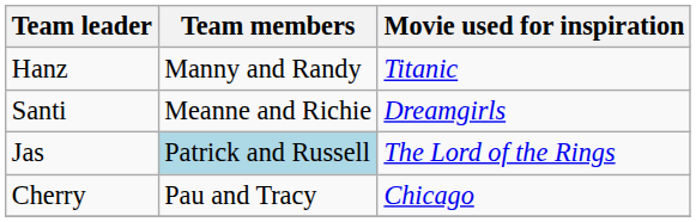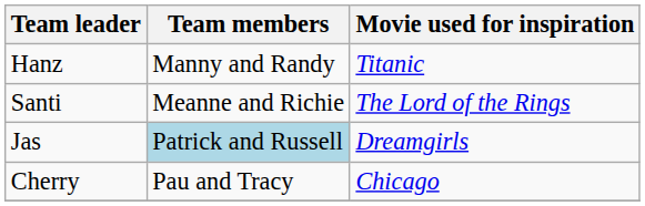Santi | Movie used for inspiration: Dreamgirls -> The Lord of the Rings
Jas | Movie used for inspiration: The Lord of the Rings -> Dreamgirls
